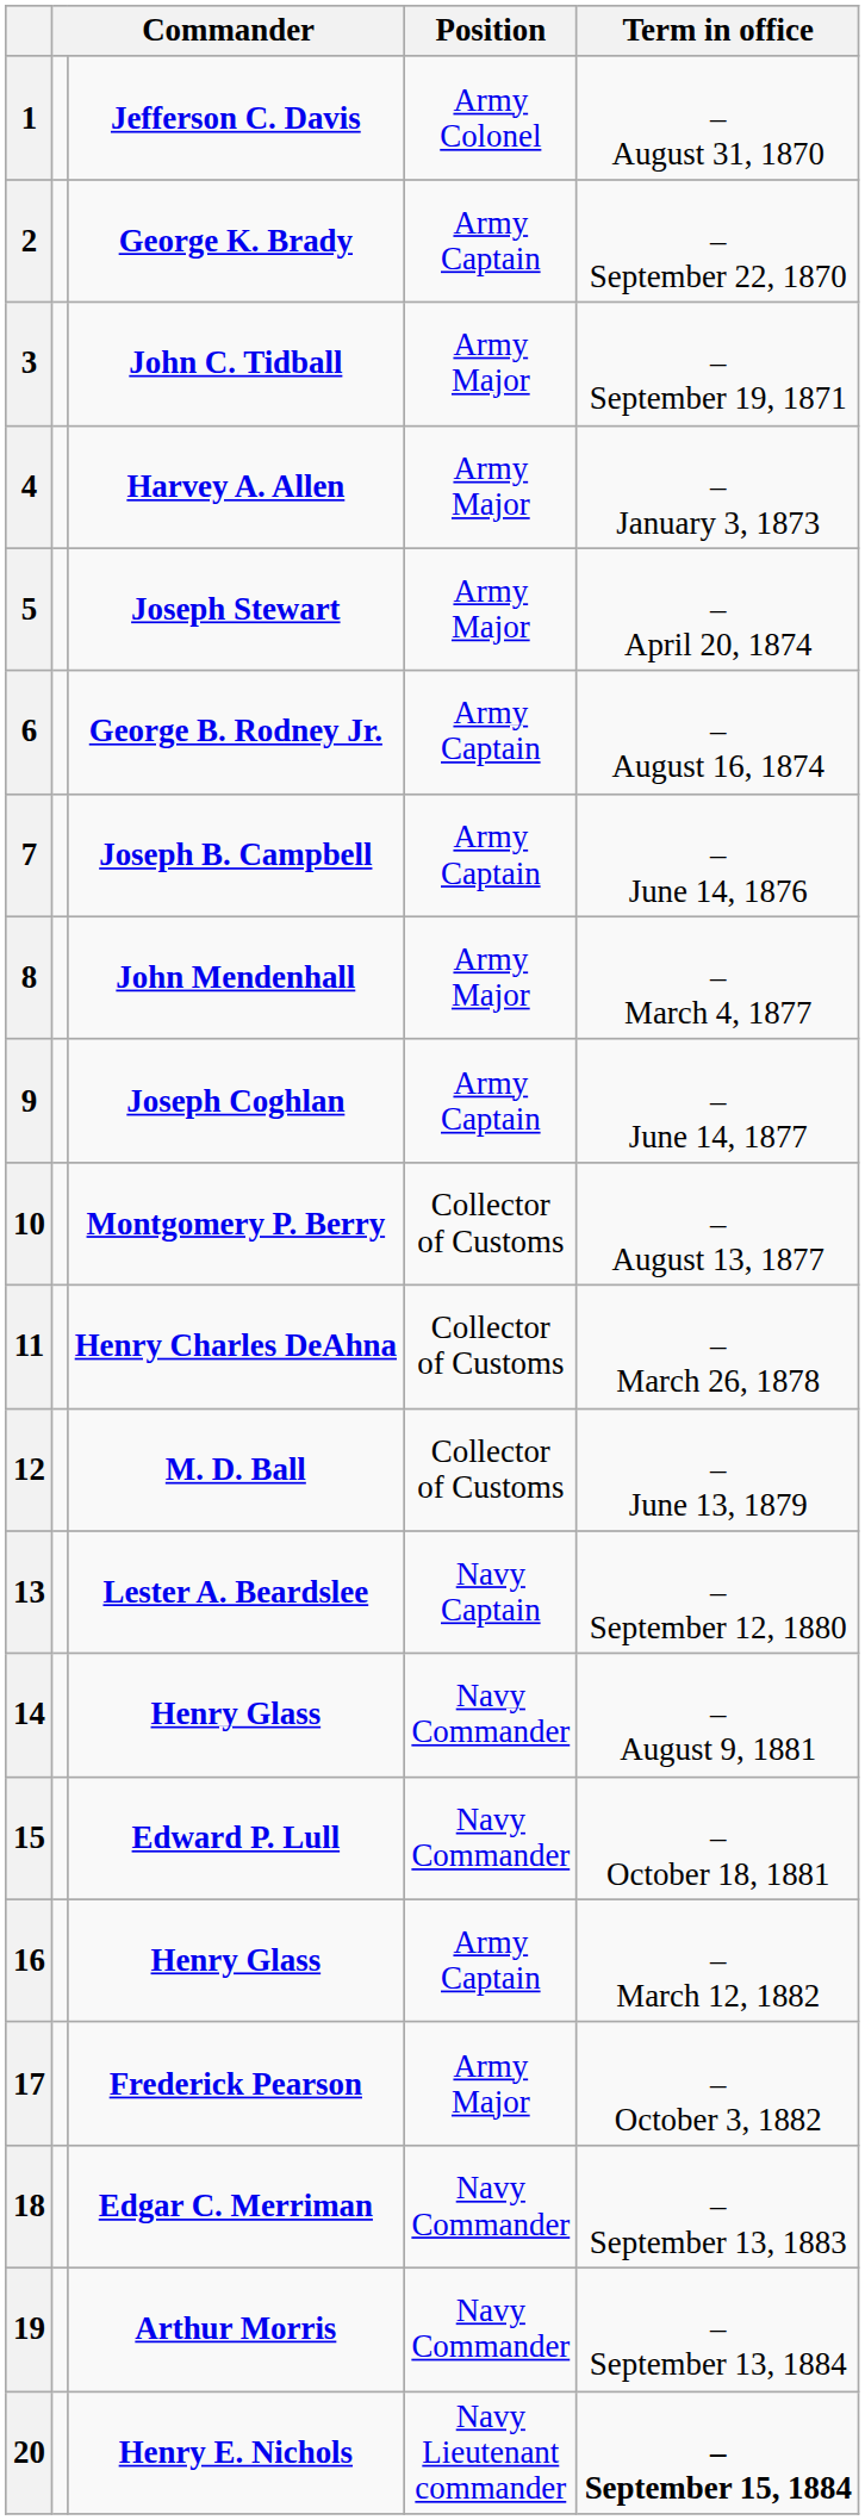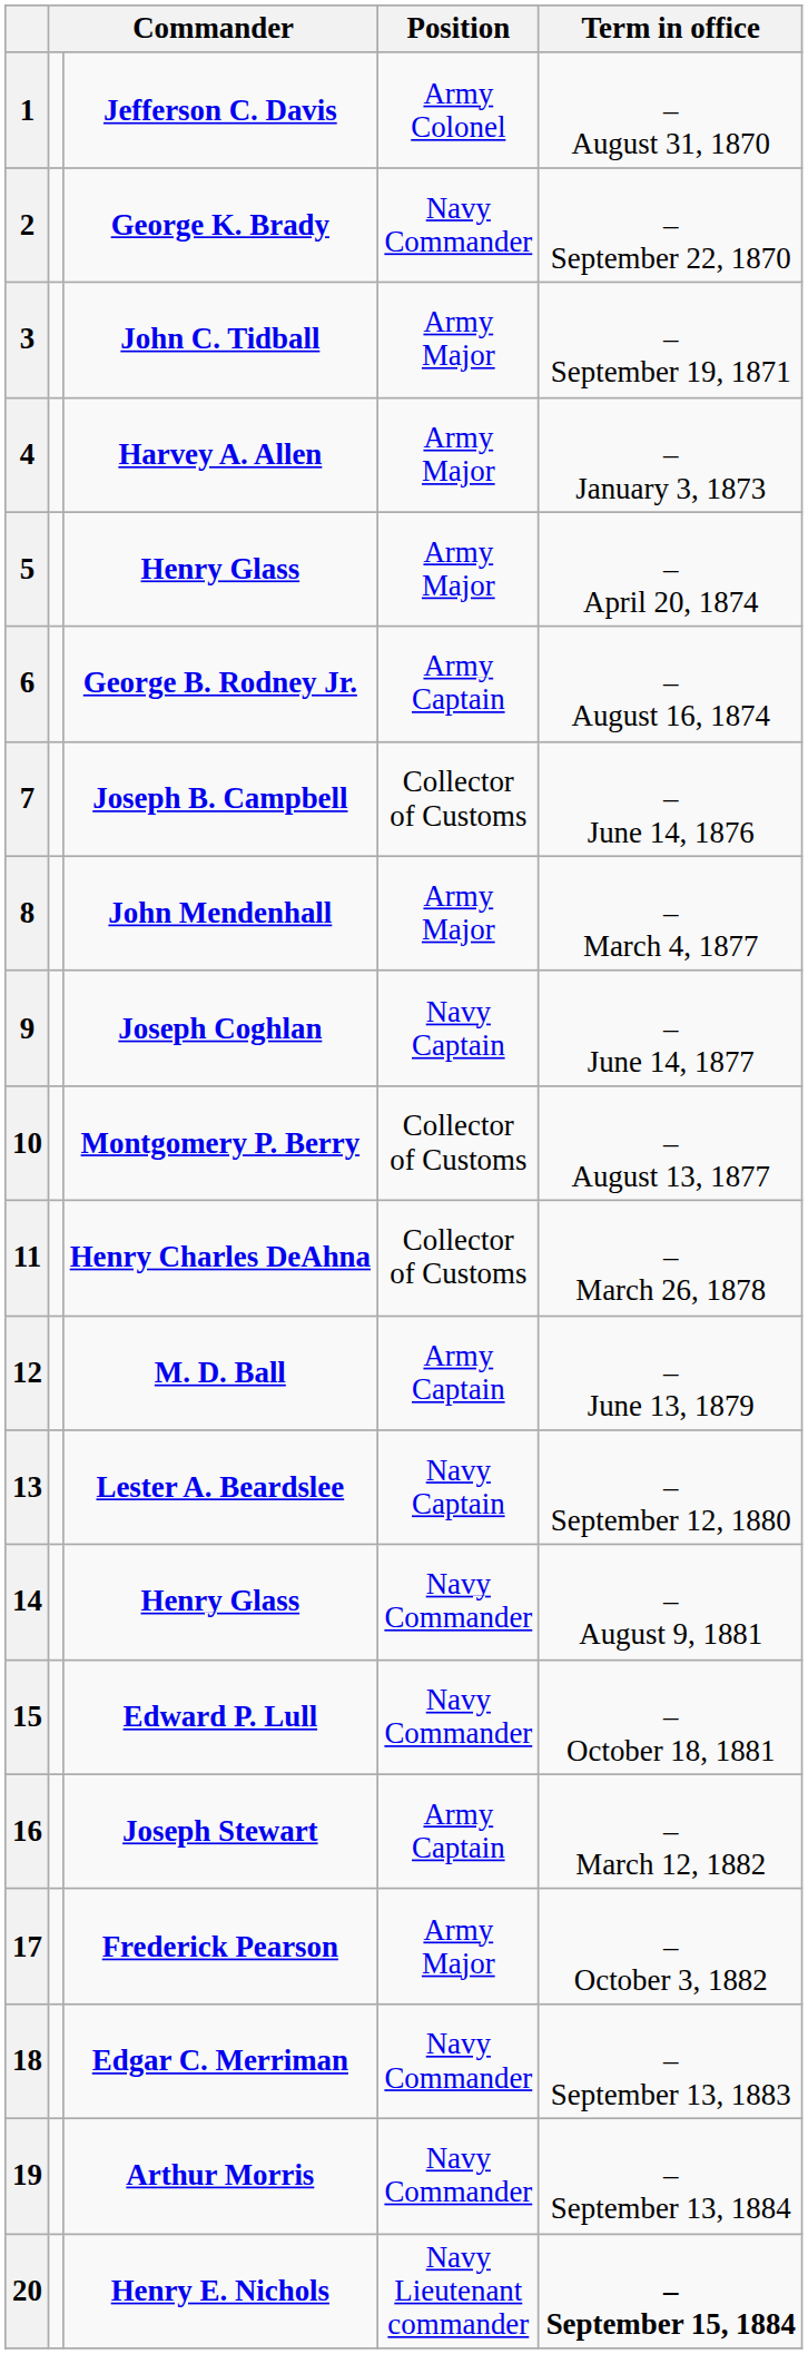2 | Position: Army Captain -> Navy Commander
5 | column 3: Joseph Stewart -> Henry Glass
7 | Position: Army Captain -> Collector of Customs
9 | Position: Army Captain -> Navy Captain
12 | Position: Collector of Customs -> Army Captain
16 | column 3: Henry Glass -> Joseph Stewart
